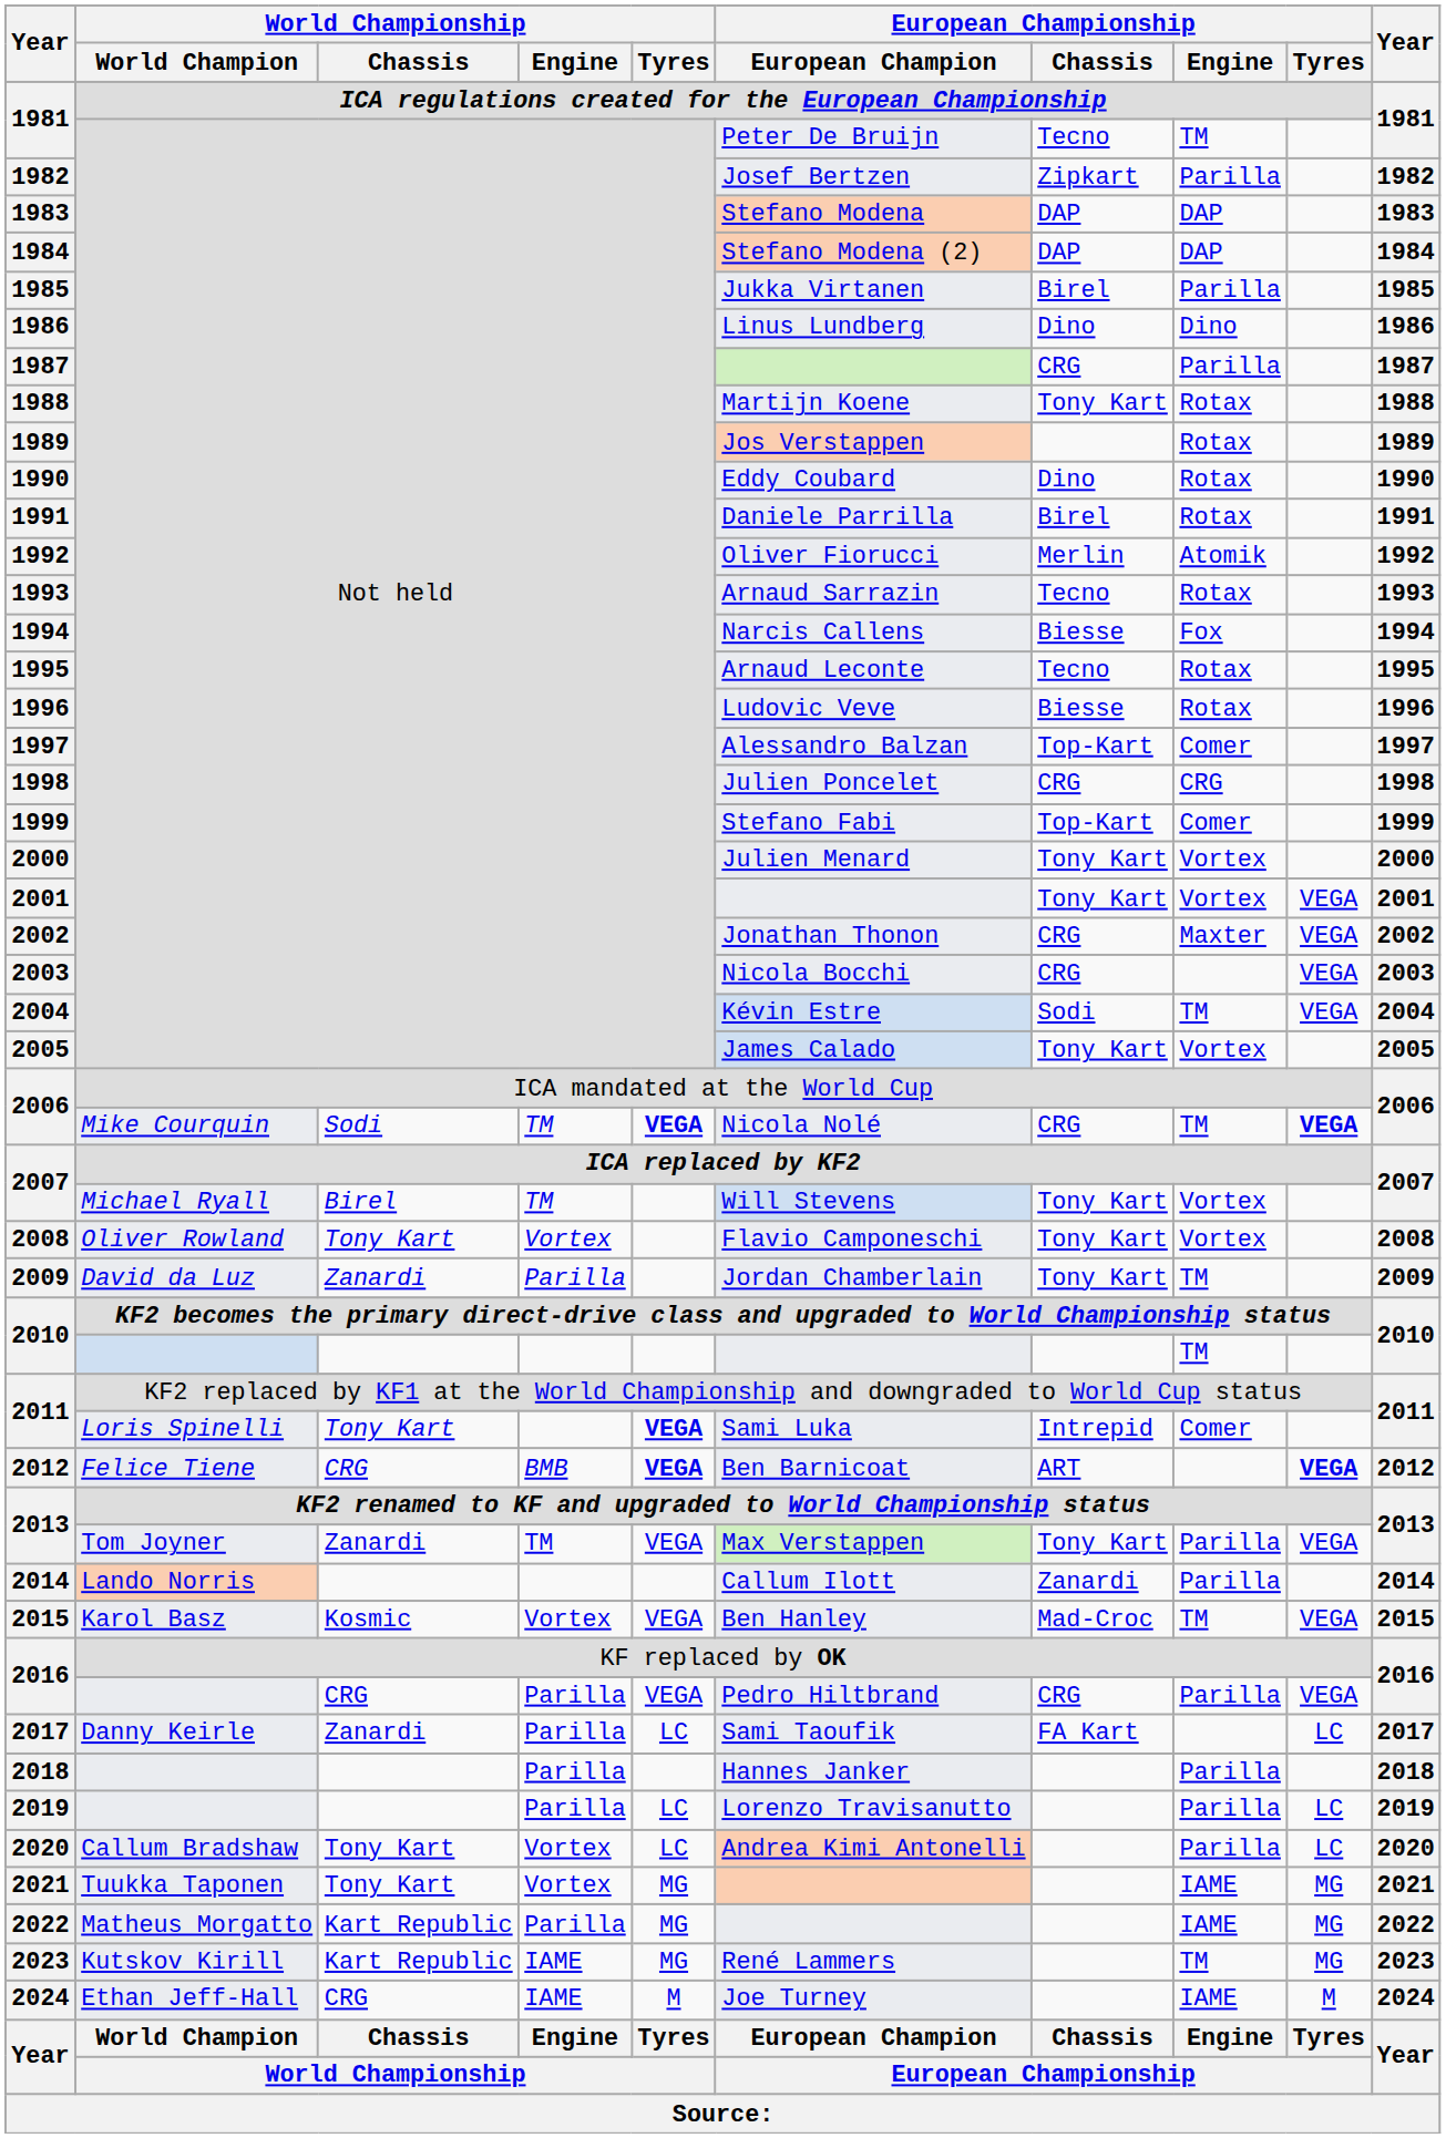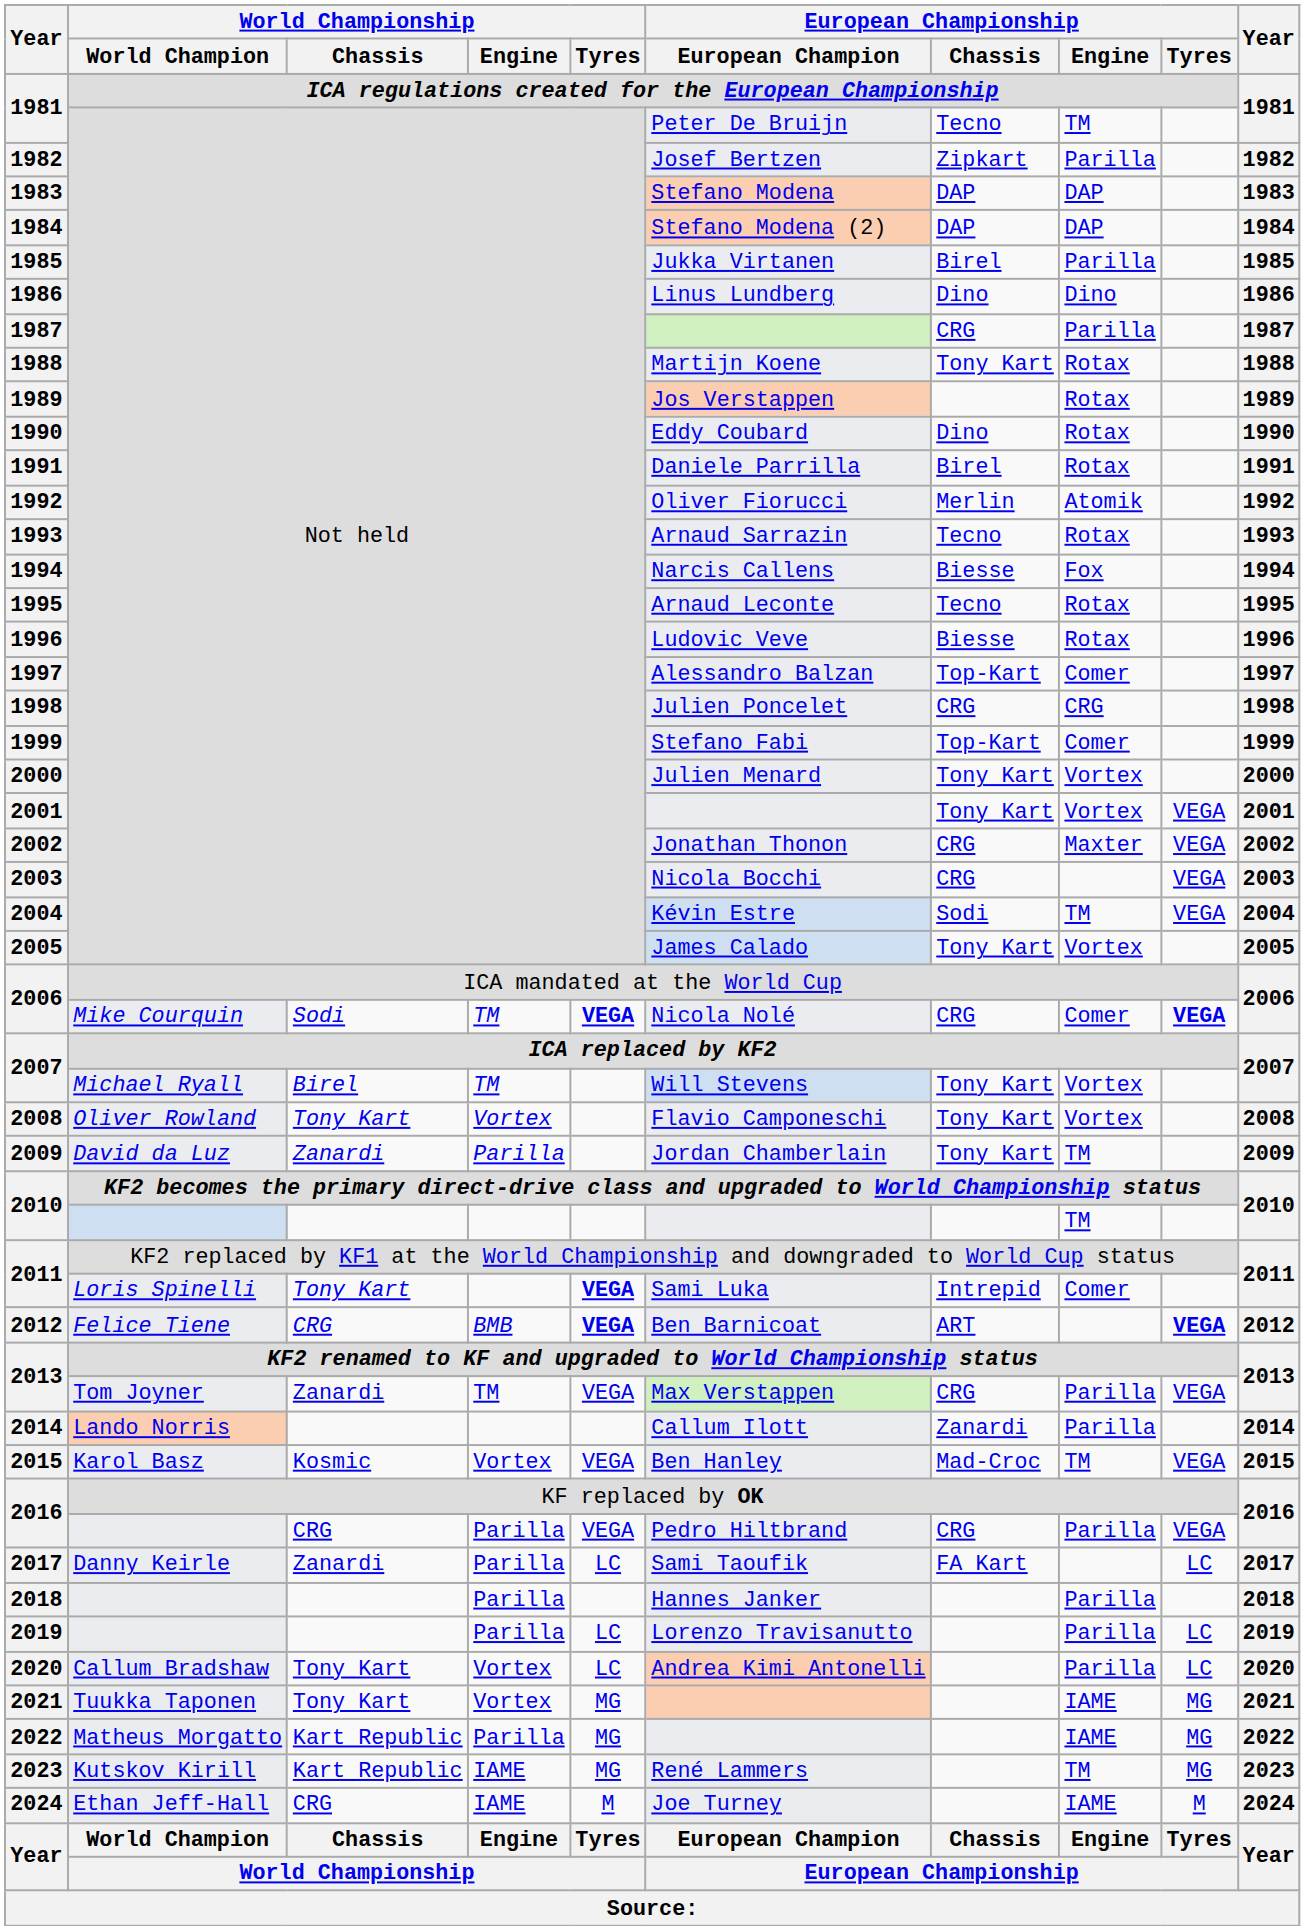2006 / Mike Courquin | European Championship / Engine: TM -> Comer
2013 / Tom Joyner | European Championship / Chassis: Tony Kart -> CRG
